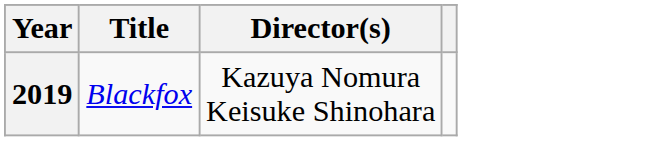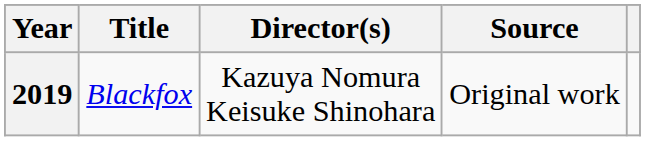+ column: Source | Original work
